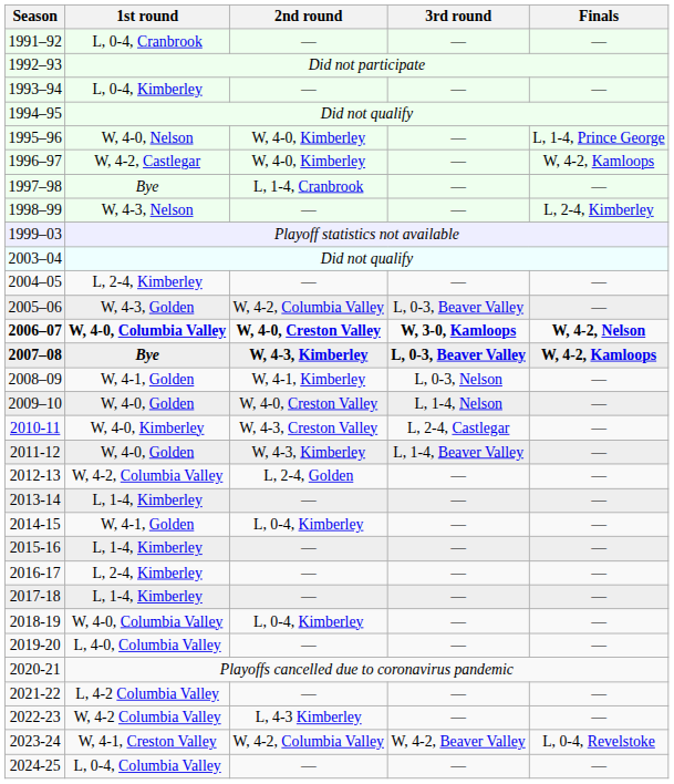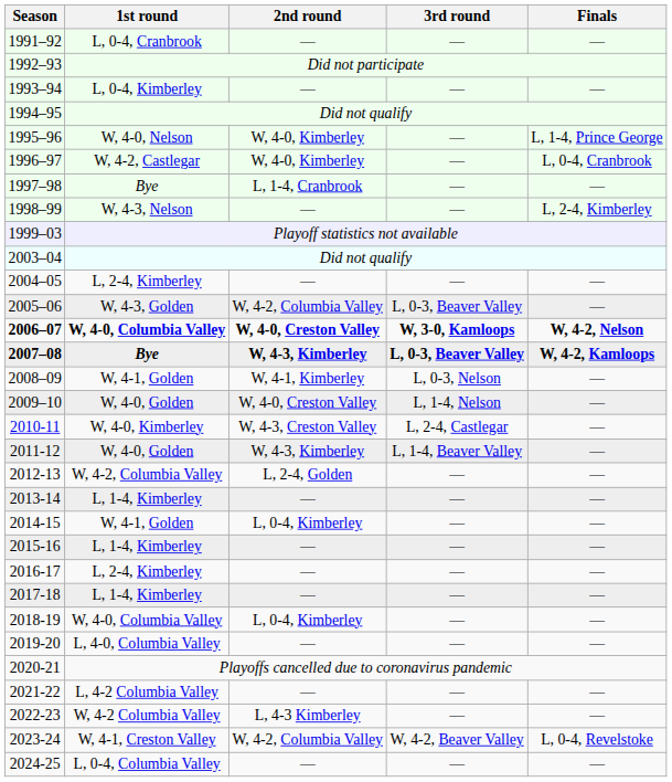1996–97 | Finals: W, 4-2, Kamloops -> L, 0-4, Cranbrook
